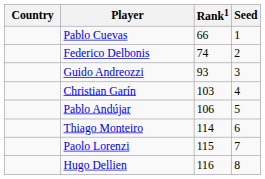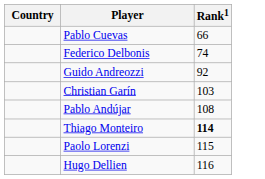- column: Seed | 1 | 2 | 3 | 4 | 5 | 6 | 7 | 8
Guido Andreozzi | Rank1: 93 -> 92
Pablo Andújar | Rank1: 106 -> 108
Thiago Monteiro | Rank1: normal -> bold
